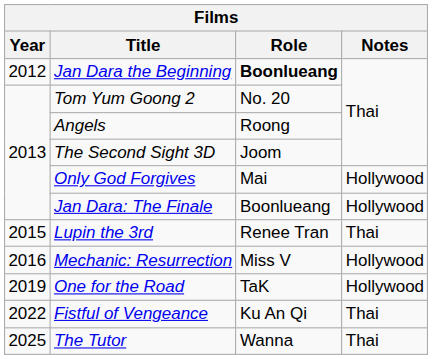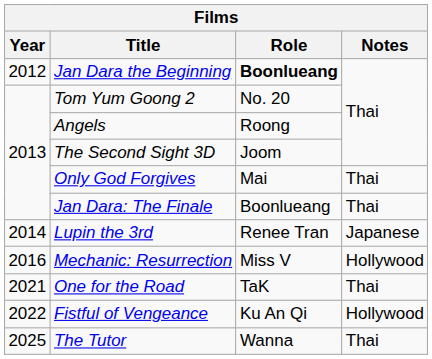Only God Forgives | Notes: Hollywood -> Thai
Jan Dara: The Finale | Notes: Hollywood -> Thai
Lupin the 3rd | Year: 2015 -> 2014
Lupin the 3rd | Notes: Thai -> Japanese
One for the Road | Year: 2019 -> 2021
One for the Road | Notes: Hollywood -> Thai
Fistful of Vengeance | Notes: Thai -> Hollywood
